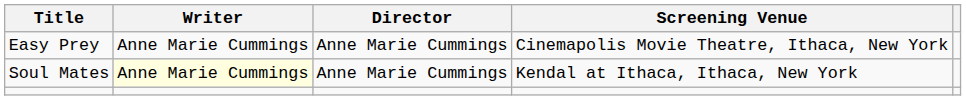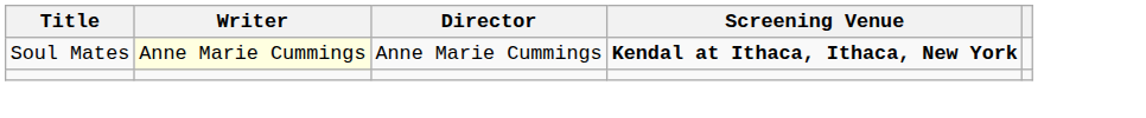- row: Easy Prey | Anne Marie Cummings | Anne Marie Cummings | Cinemapolis Movie Theatre, Ithaca, New York
Soul Mates | Screening Venue: normal -> bold
